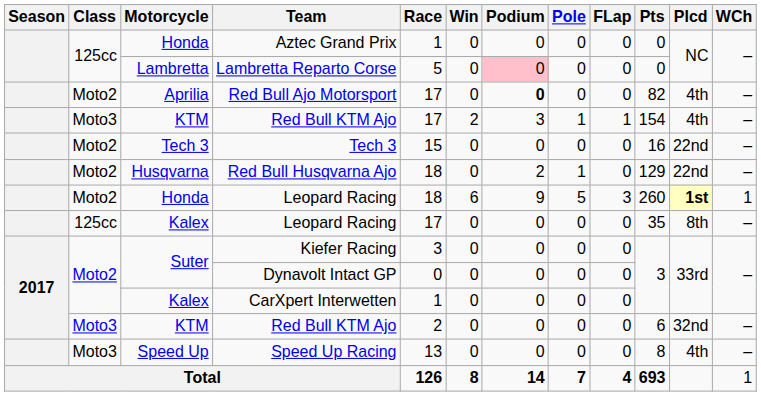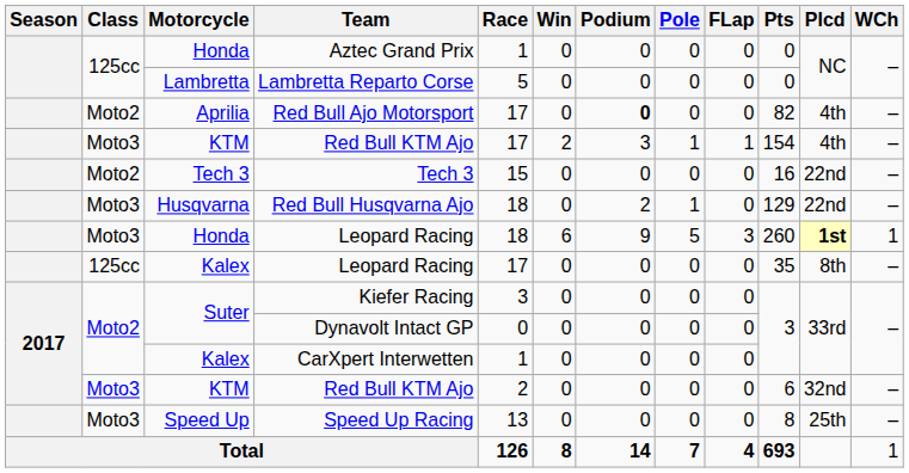Lambretta Reparto Corse | Podium: pink background -> no background
Red Bull Husqvarna Ajo | Class: Moto2 -> Moto3
Honda / Leopard Racing | Class: Moto2 -> Moto3
Speed Up Racing | Plcd: 4th -> 25th
